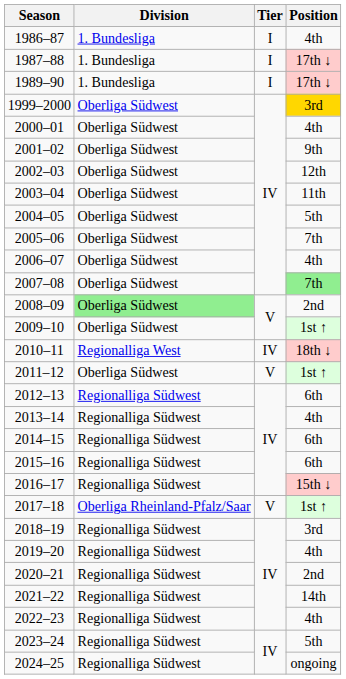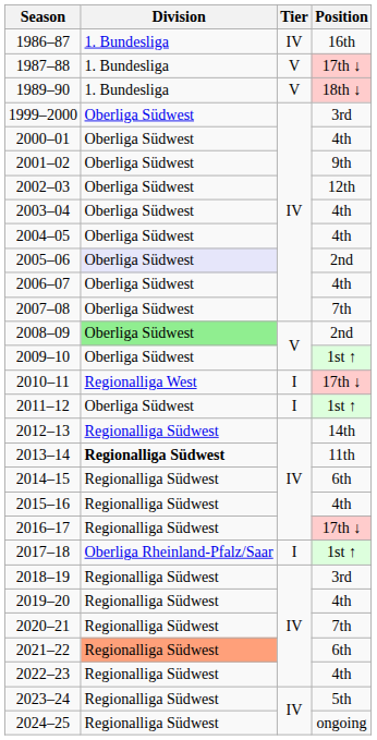1986–87 | Tier: I -> IV
1986–87 | Position: 4th -> 16th
1987–88 | Tier: I -> V
1989–90 | Tier: I -> V
1989–90 | Position: 17th ↓ -> 18th ↓
1999–2000 | Position: gold background -> no background
2003–04 | Position: 11th -> 4th
2004–05 | Position: 5th -> 4th
2005–06 | Division: no background -> lavender background
2005–06 | Position: 7th -> 2nd
2007–08 | Position: lightgreen background -> no background
2010–11 | Tier: IV -> I
2010–11 | Position: 18th ↓ -> 17th ↓
2011–12 | Tier: V -> I
2012–13 | Position: 6th -> 14th
2013–14 | Division: normal -> bold
2013–14 | Position: 4th -> 11th
2015–16 | Position: 6th -> 4th
2016–17 | Position: 15th ↓ -> 17th ↓
2017–18 | Tier: V -> I
2020–21 | Position: 2nd -> 7th
2021–22 | Division: no background -> lightsalmon background
2021–22 | Position: 14th -> 6th
